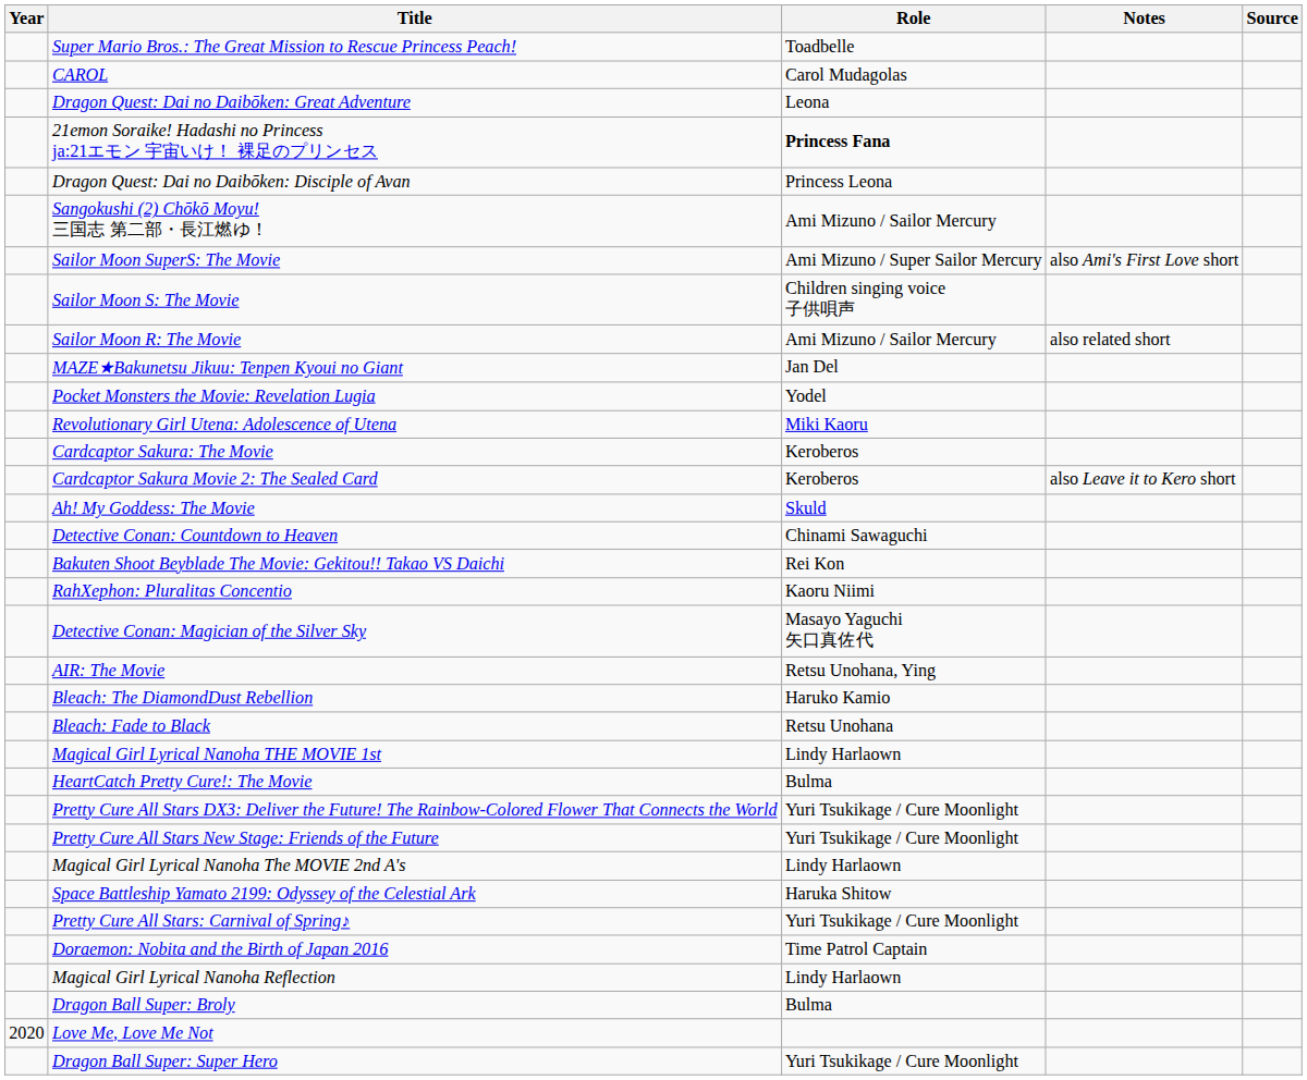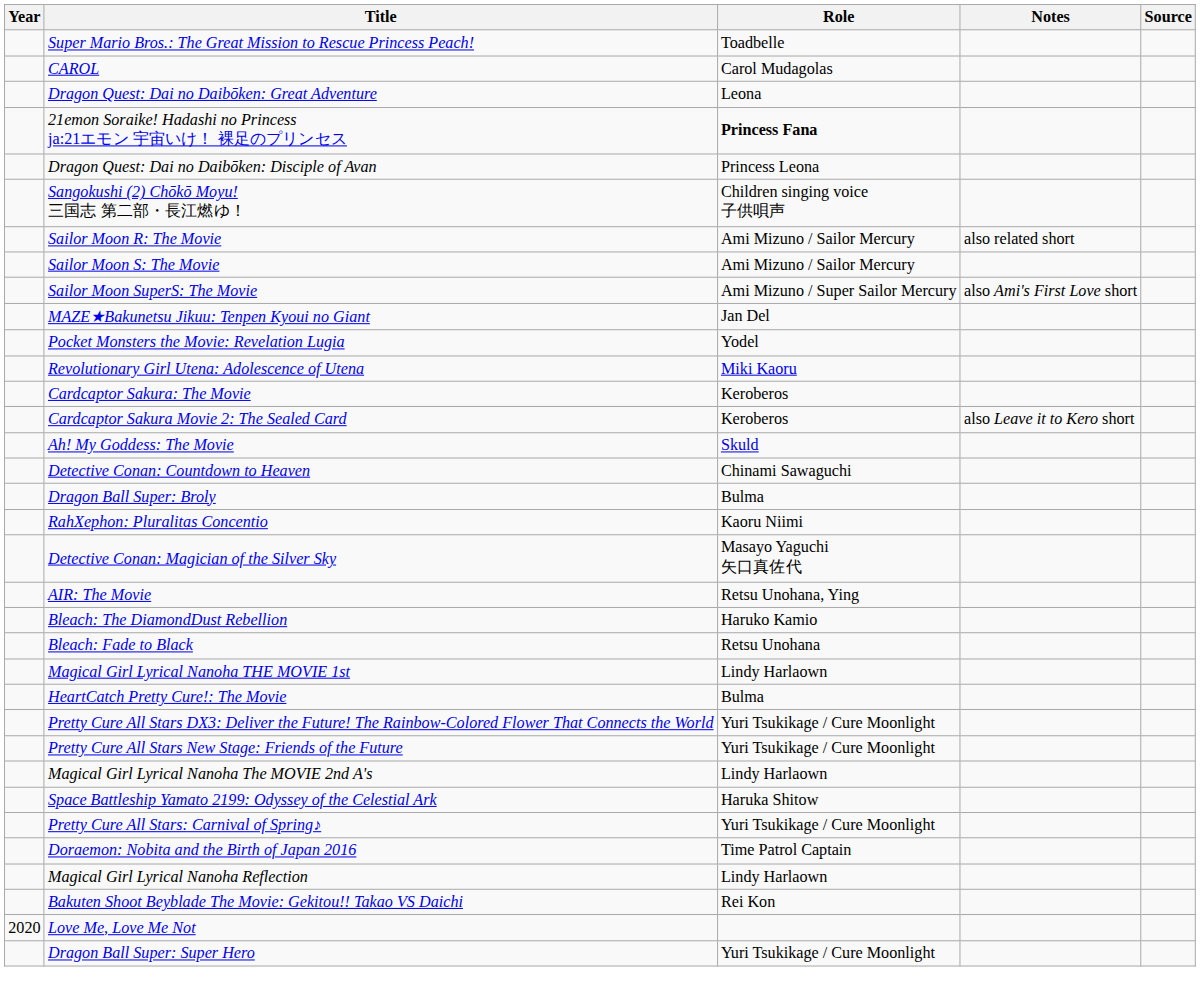Sangokushi (2) Chōkō Moyu! 三国志 第二部・長江燃ゆ！ | Role: Ami Mizuno / Sailor Mercury -> Children singing voice 子供唄声
rows swapped: Sailor Moon R: The Movie <-> Sailor Moon SuperS: The Movie
Sailor Moon S: The Movie | Role: Children singing voice 子供唄声 -> Ami Mizuno / Sailor Mercury
rows swapped: Bakuten Shoot Beyblade The Movie: Gekitou!! Takao VS Daichi <-> Dragon Ball Super: Broly
